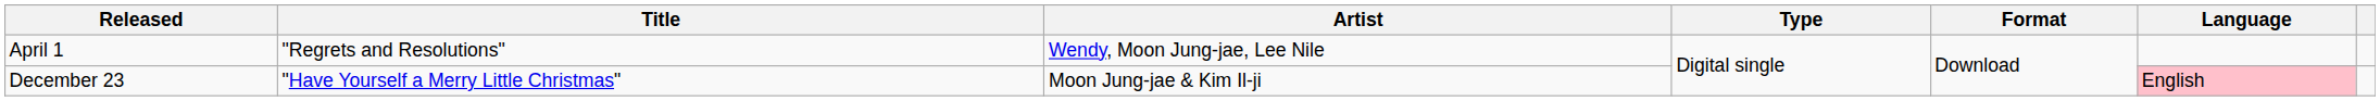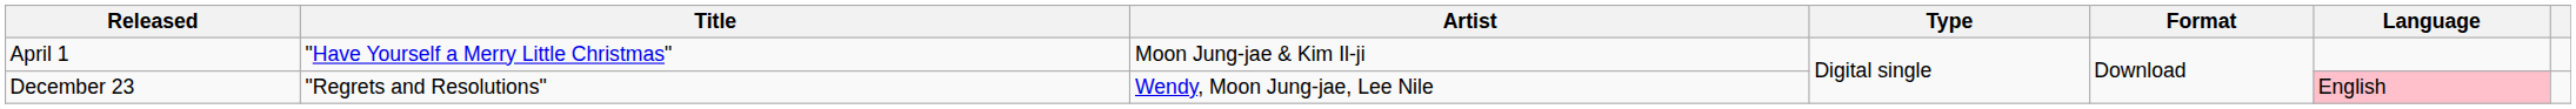April 1 | Title: "Regrets and Resolutions" -> "Have Yourself a Merry Little Christmas"
April 1 | Artist: Wendy, Moon Jung-jae, Lee Nile -> Moon Jung-jae & Kim Il-ji
December 23 | Title: "Have Yourself a Merry Little Christmas" -> "Regrets and Resolutions"
December 23 | Artist: Moon Jung-jae & Kim Il-ji -> Wendy, Moon Jung-jae, Lee Nile
